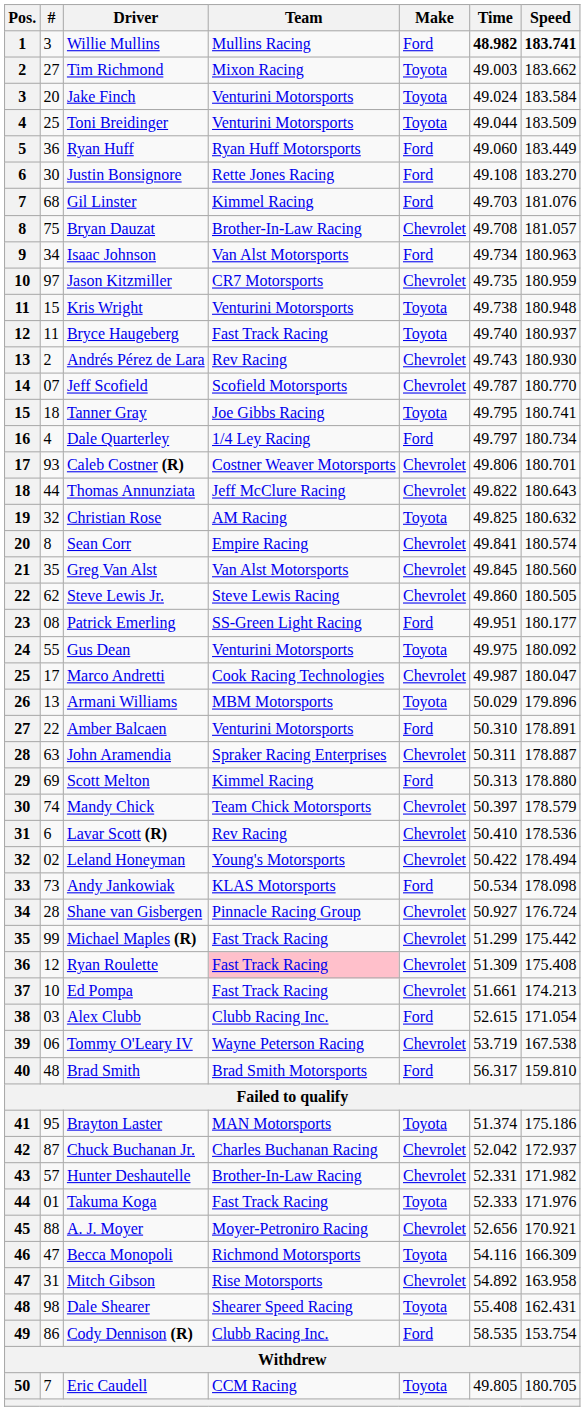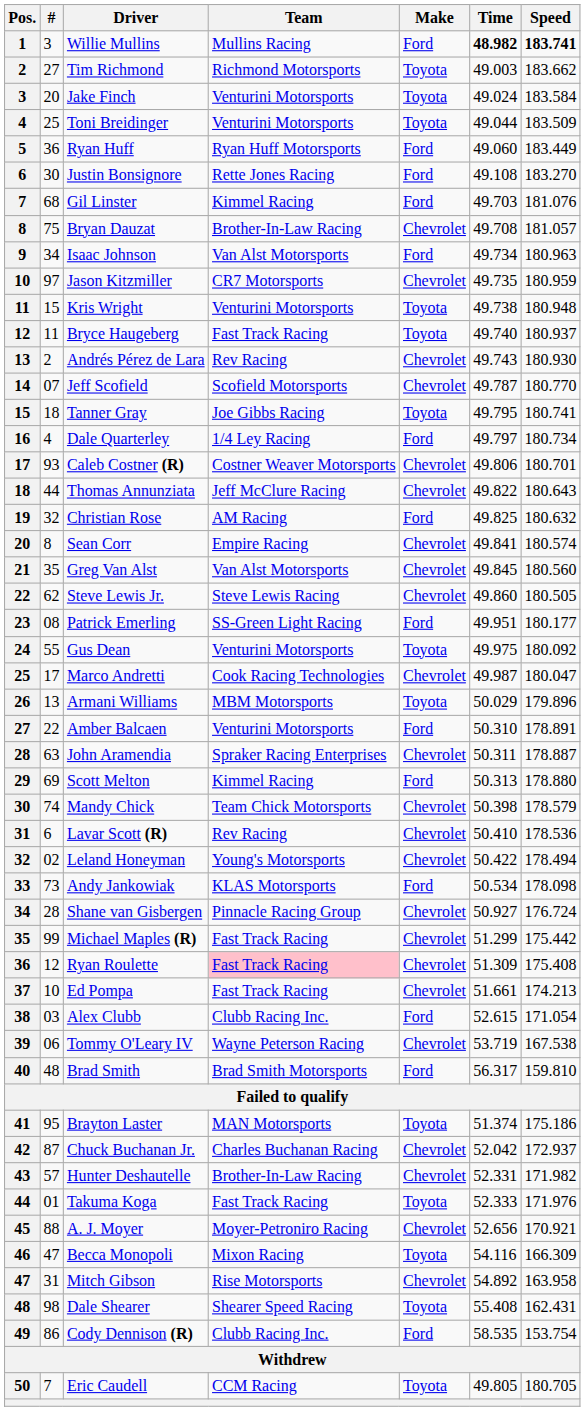Tim Richmond | Team: Mixon Racing -> Richmond Motorsports
Christian Rose | Make: Toyota -> Ford
Mandy Chick | Time: 50.397 -> 50.398
Becca Monopoli | Team: Richmond Motorsports -> Mixon Racing
